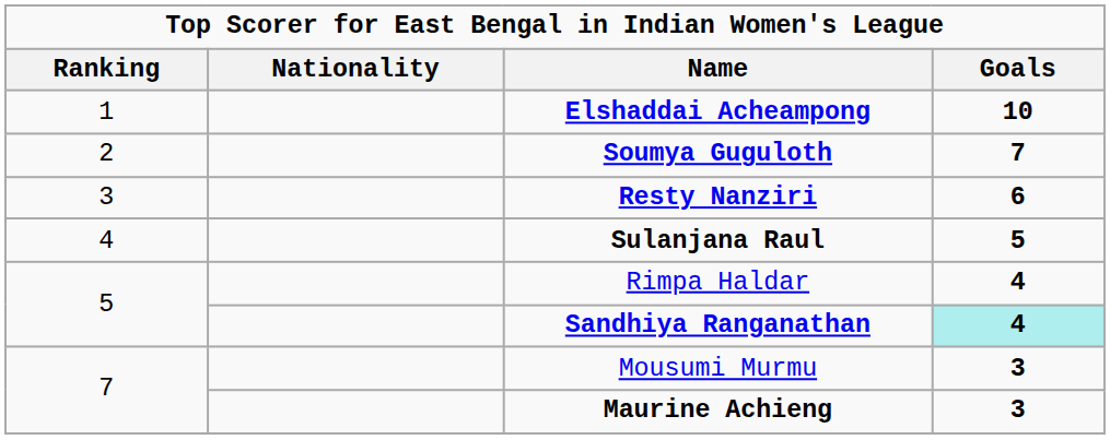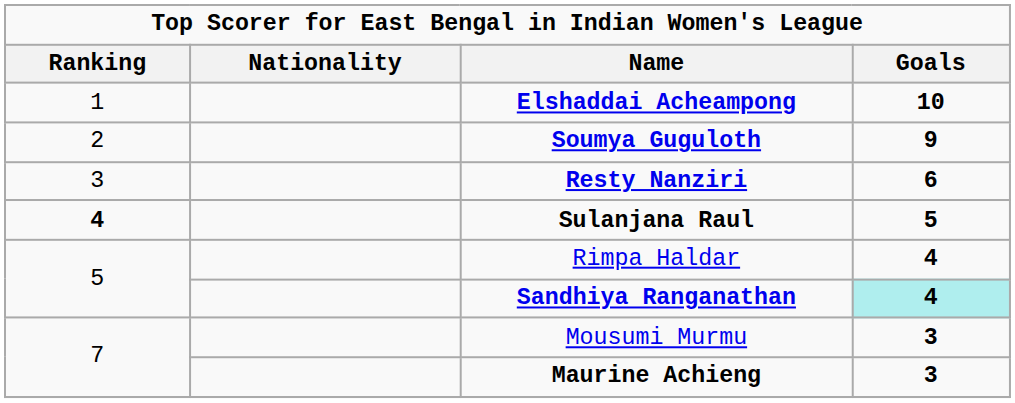Soumya Guguloth | Goals: 7 -> 9
Sulanjana Raul | Ranking: normal -> bold
